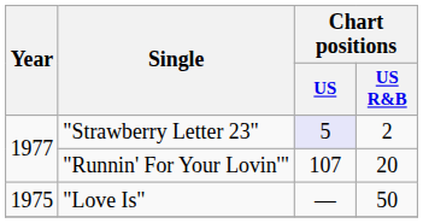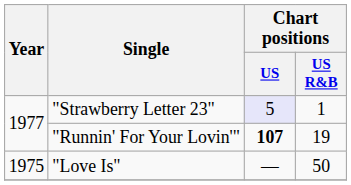"Strawberry Letter 23" | Chart positions / US R&B: 2 -> 1
"Runnin' For Your Lovin'" | Chart positions / US: normal -> bold
"Runnin' For Your Lovin'" | Chart positions / US R&B: 20 -> 19
